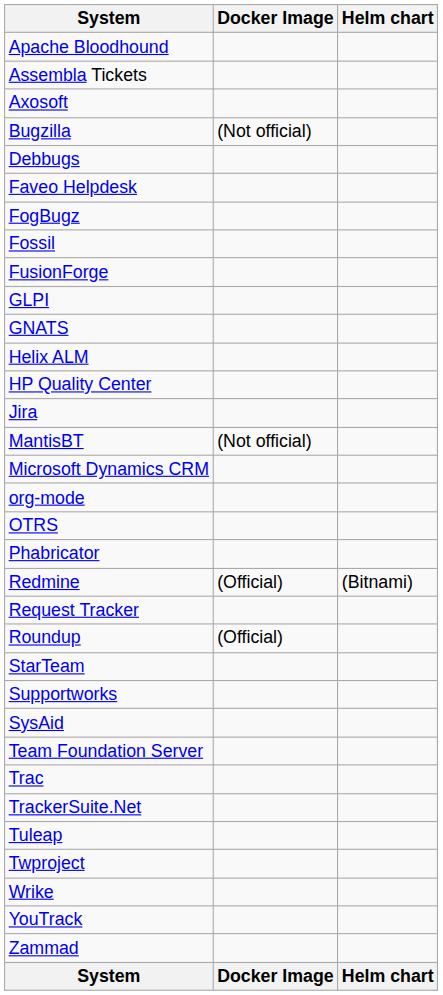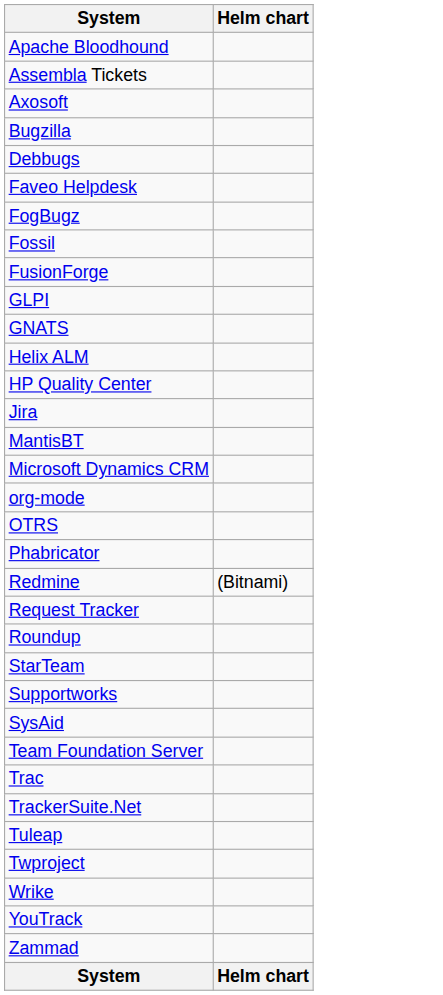- column: Docker Image | (Not official) | (Not official) | (Official) | (Official) | Docker Image
